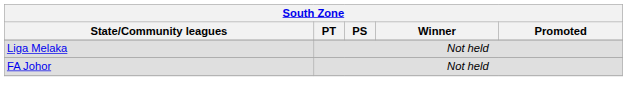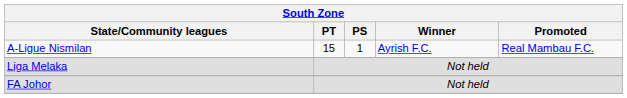+ row: A-Ligue Nismilan | 15 | 1 | Ayrish F.C. | Real Mambau F.C.
